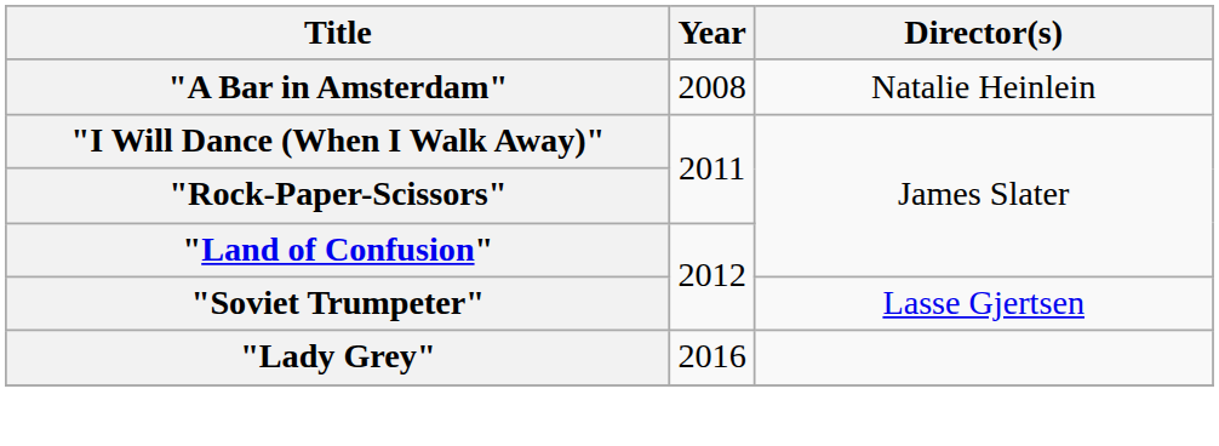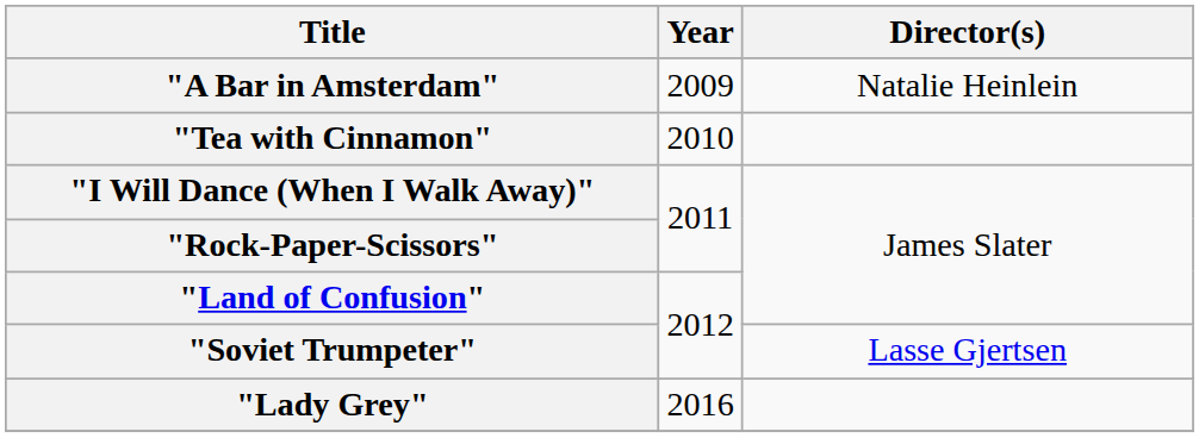"A Bar in Amsterdam" | Year: 2008 -> 2009
+ row: "Tea with Cinnamon" | 2010
